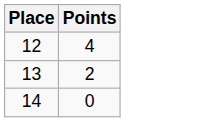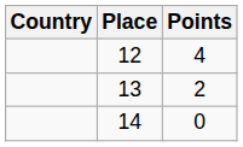+ column: Country
